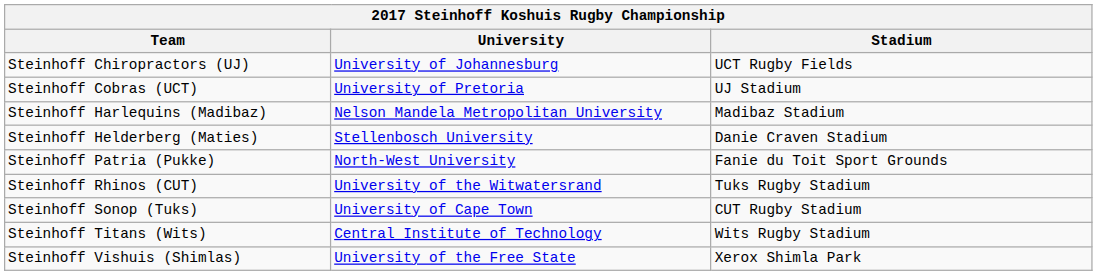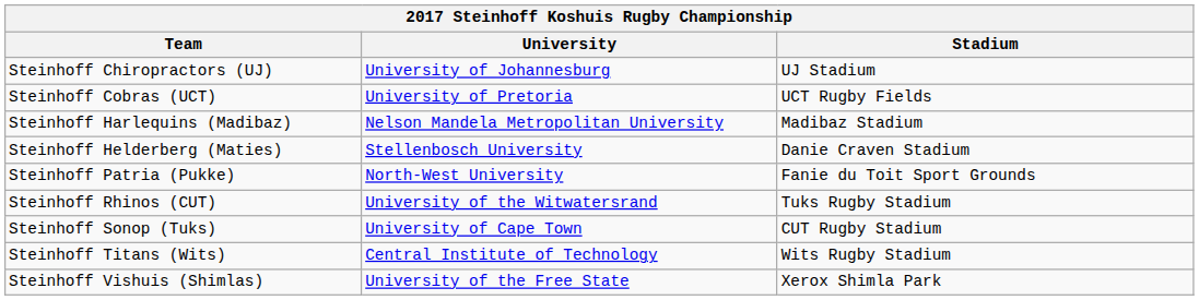Steinhoff Chiropractors (UJ) | Stadium: UCT Rugby Fields -> UJ Stadium
Steinhoff Cobras (UCT) | Stadium: UJ Stadium -> UCT Rugby Fields
